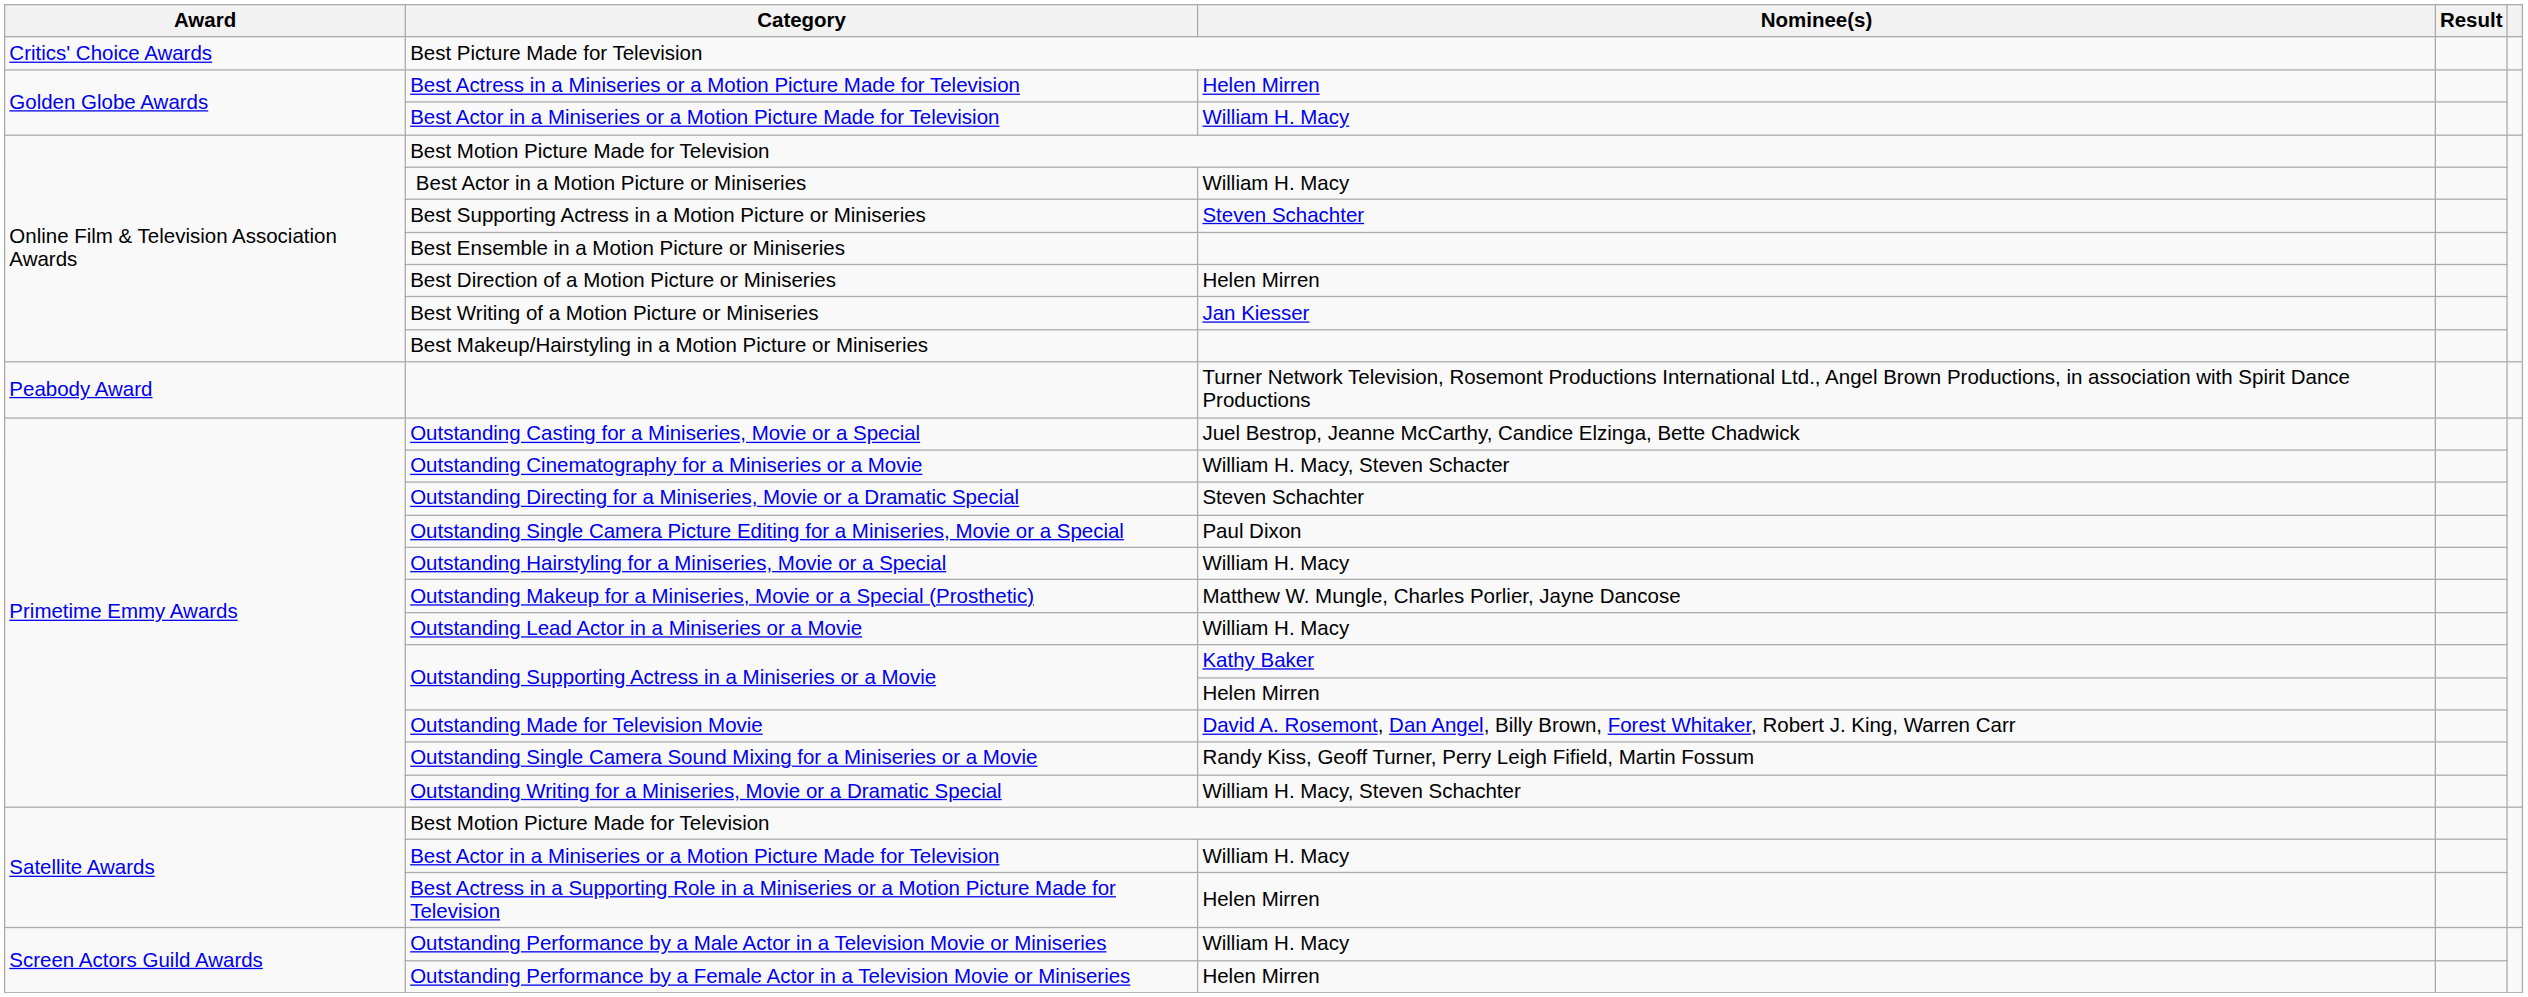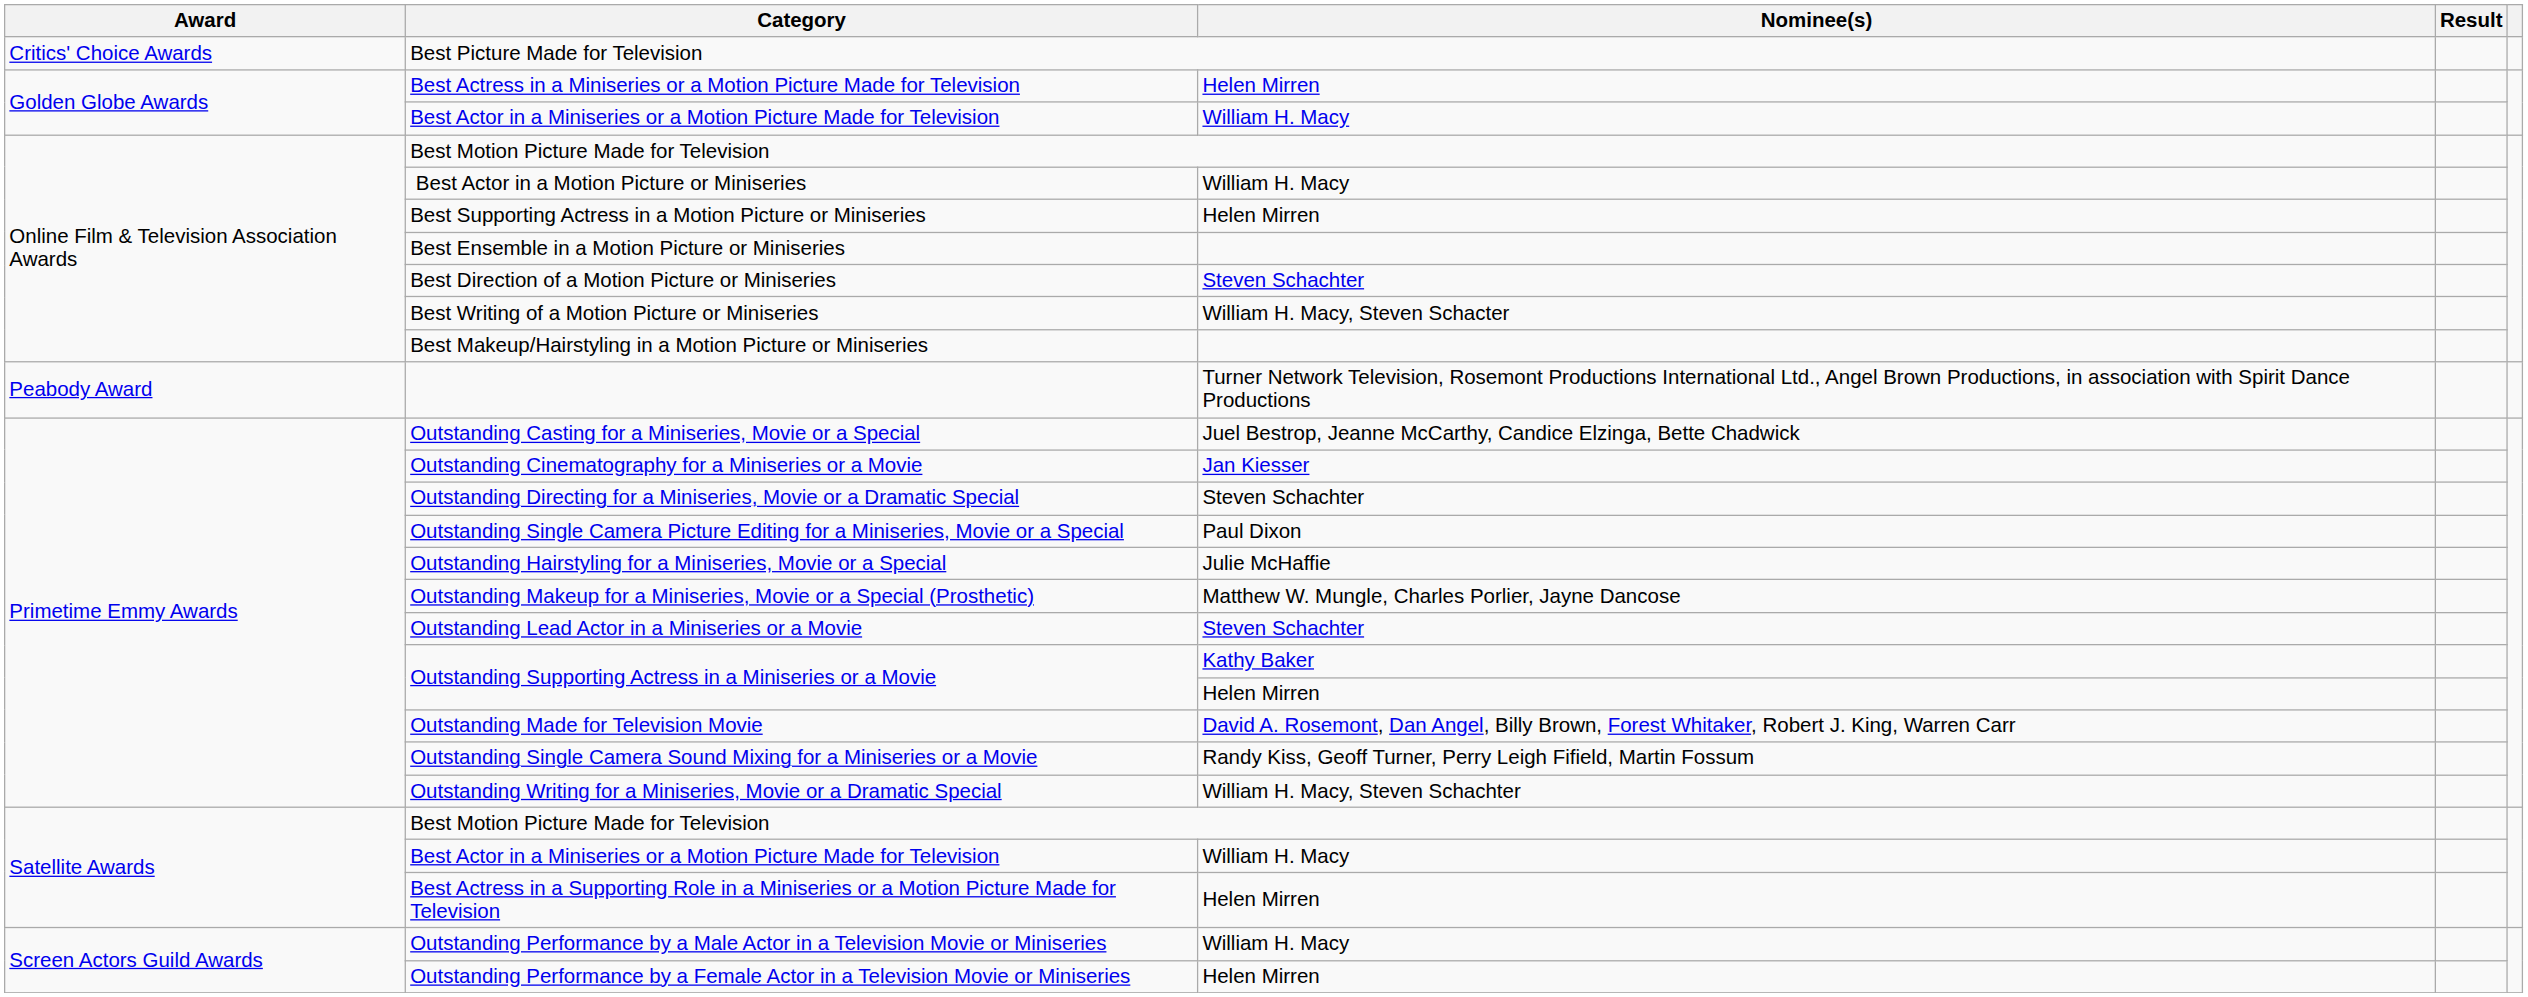Best Supporting Actress in a Motion Picture or Miniseries | Nominee(s): Steven Schachter -> Helen Mirren
Best Direction of a Motion Picture or Miniseries | Nominee(s): Helen Mirren -> Steven Schachter
Best Writing of a Motion Picture or Miniseries | Nominee(s): Jan Kiesser -> William H. Macy, Steven Schacter
Outstanding Cinematography for a Miniseries or a Movie | Nominee(s): William H. Macy, Steven Schacter -> Jan Kiesser
Outstanding Hairstyling for a Miniseries, Movie or a Special | Nominee(s): William H. Macy -> Julie McHaffie
Outstanding Lead Actor in a Miniseries or a Movie | Nominee(s): William H. Macy -> Steven Schachter
